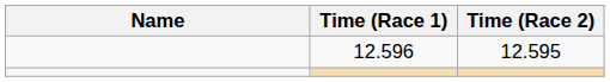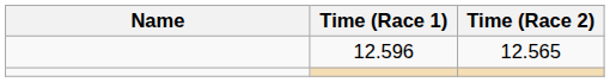12.596 | Time (Race 2): 12.595 -> 12.565
